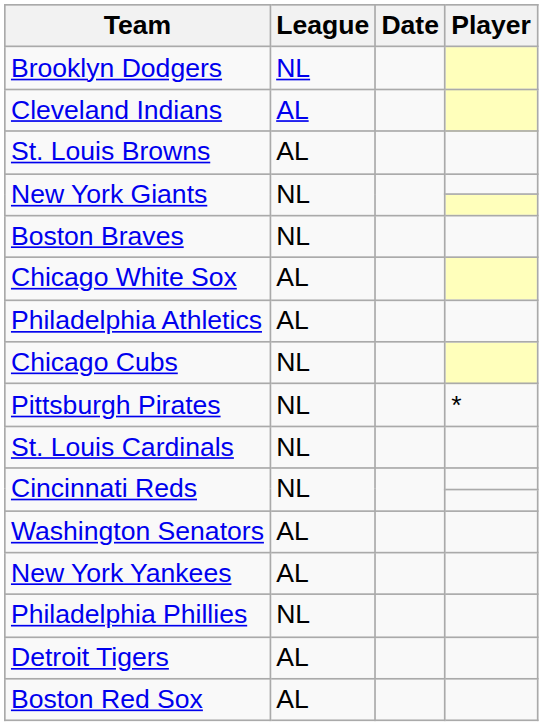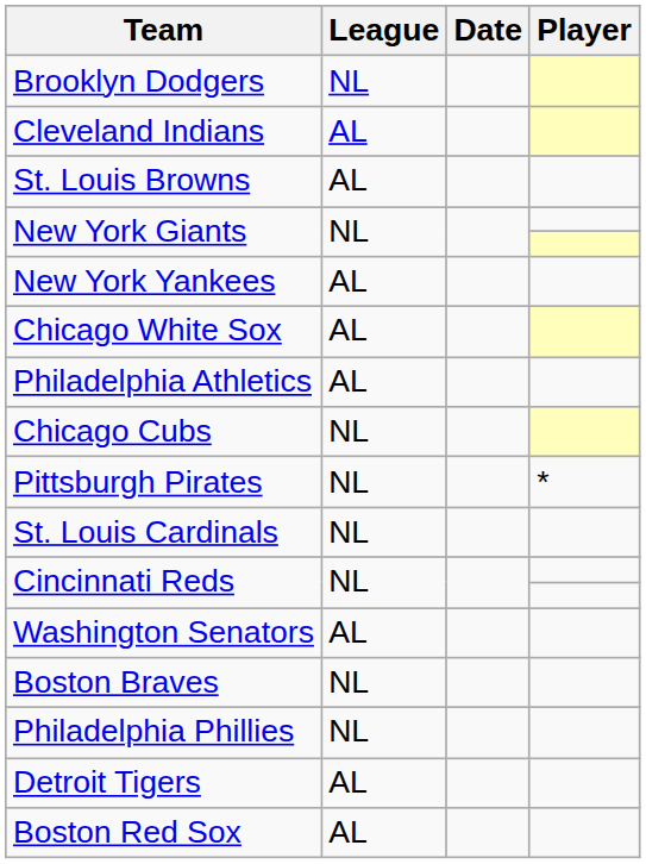rows swapped: Boston Braves <-> New York Yankees
